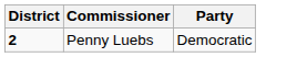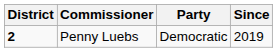+ column: Since | 2019
